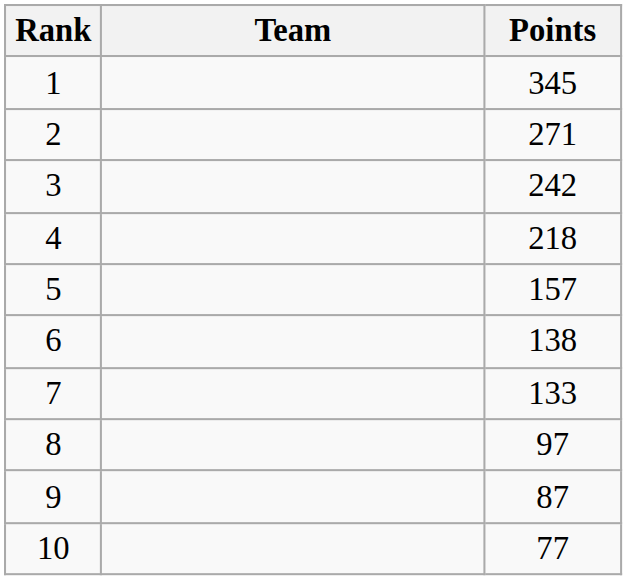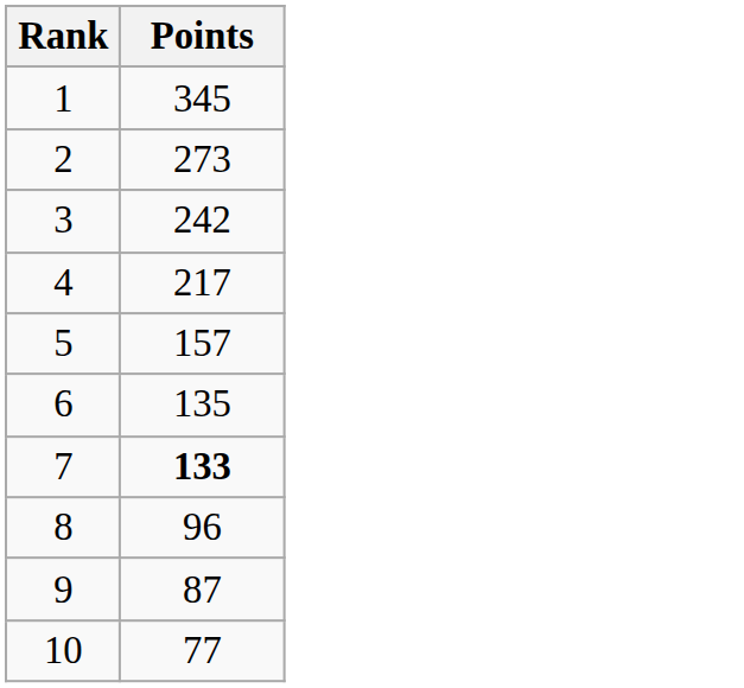- column: Team
2 | Points: 271 -> 273
4 | Points: 218 -> 217
6 | Points: 138 -> 135
7 | Points: normal -> bold
8 | Points: 97 -> 96
